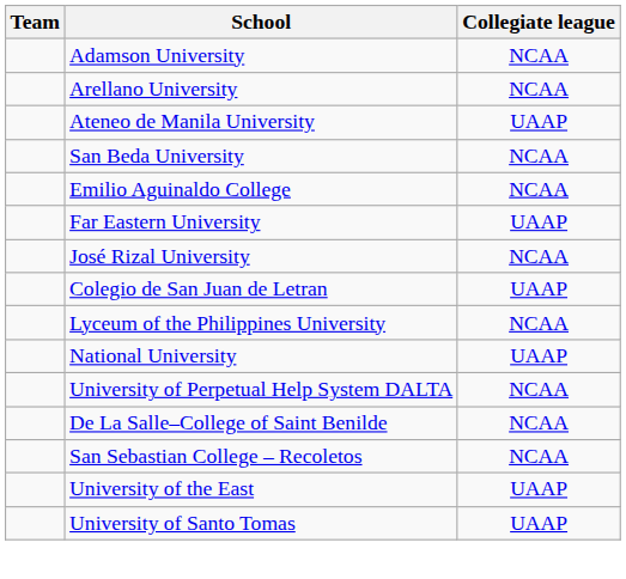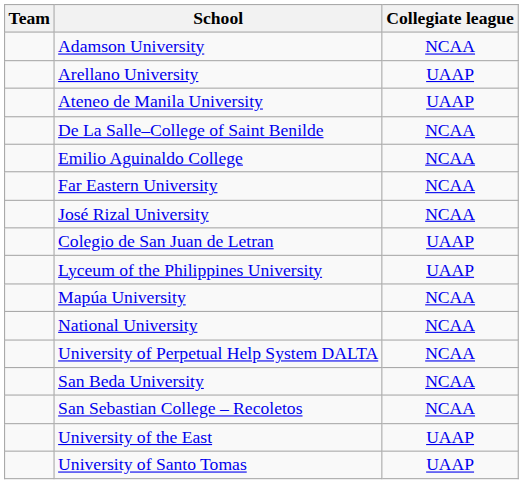Arellano University | Collegiate league: NCAA -> UAAP
rows swapped: De La Salle–College of Saint Benilde <-> San Beda University
Far Eastern University | Collegiate league: UAAP -> NCAA
Lyceum of the Philippines University | Collegiate league: NCAA -> UAAP
+ row: Mapúa University | NCAA
National University | Collegiate league: UAAP -> NCAA
